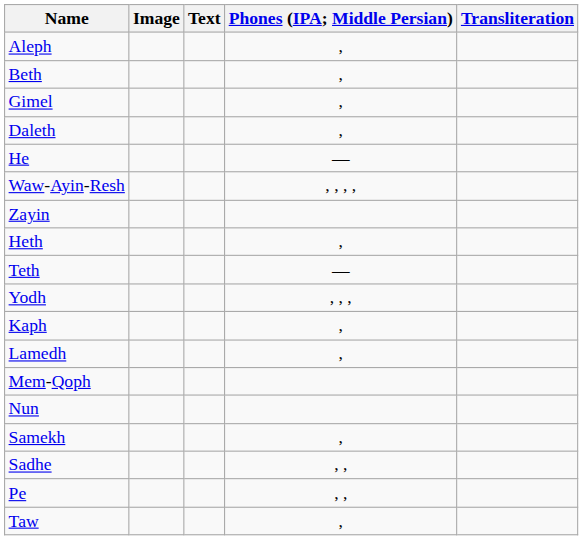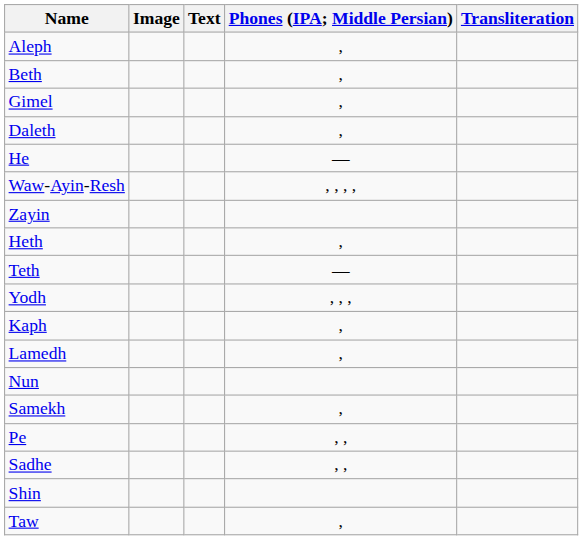- row: Mem-Qoph
rows swapped: Pe <-> Sadhe
+ row: Shin
